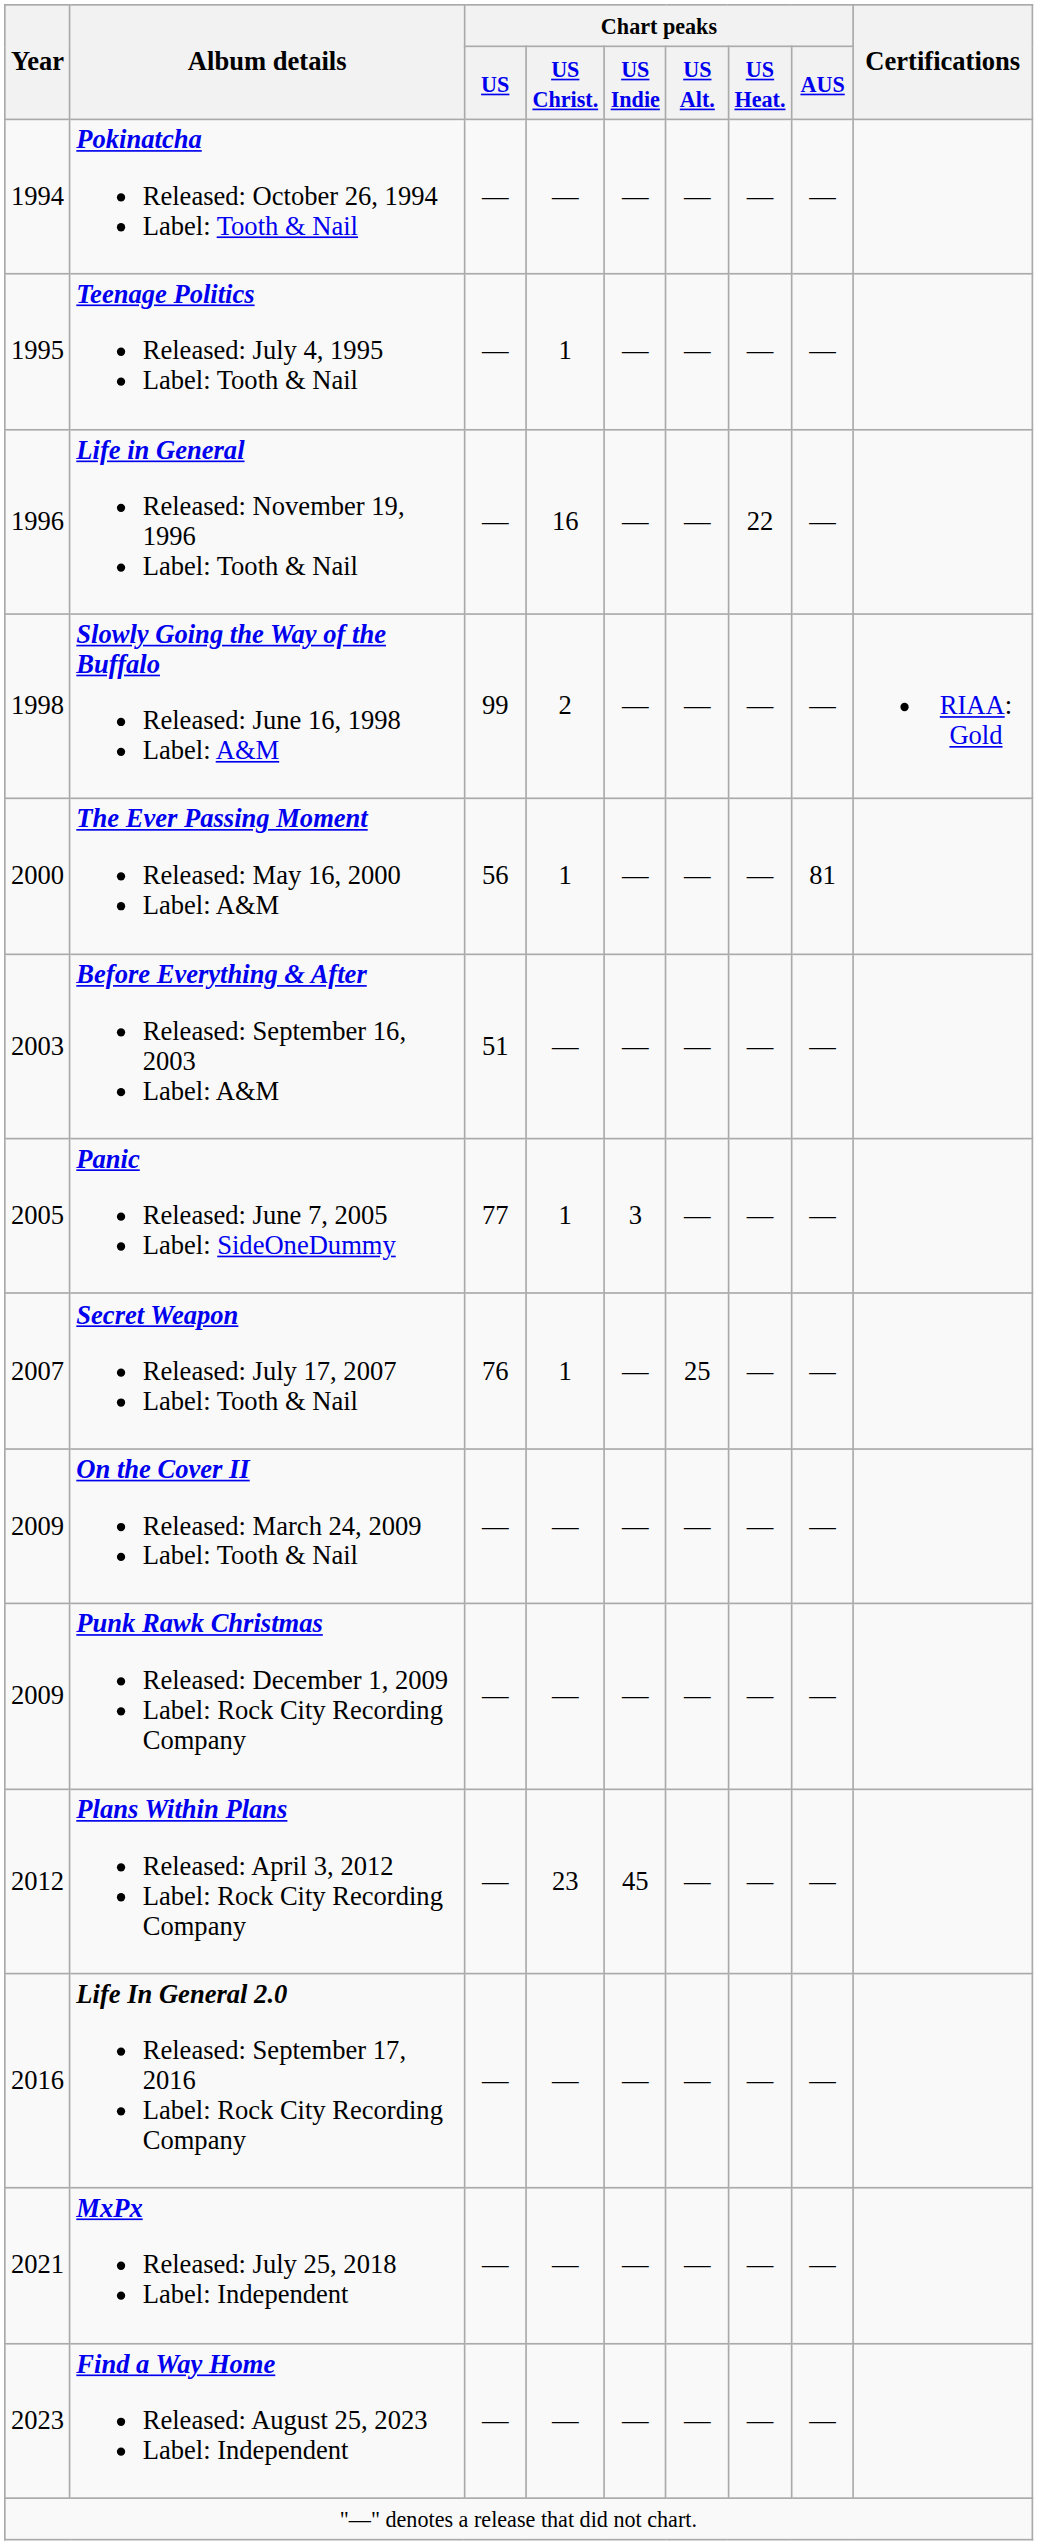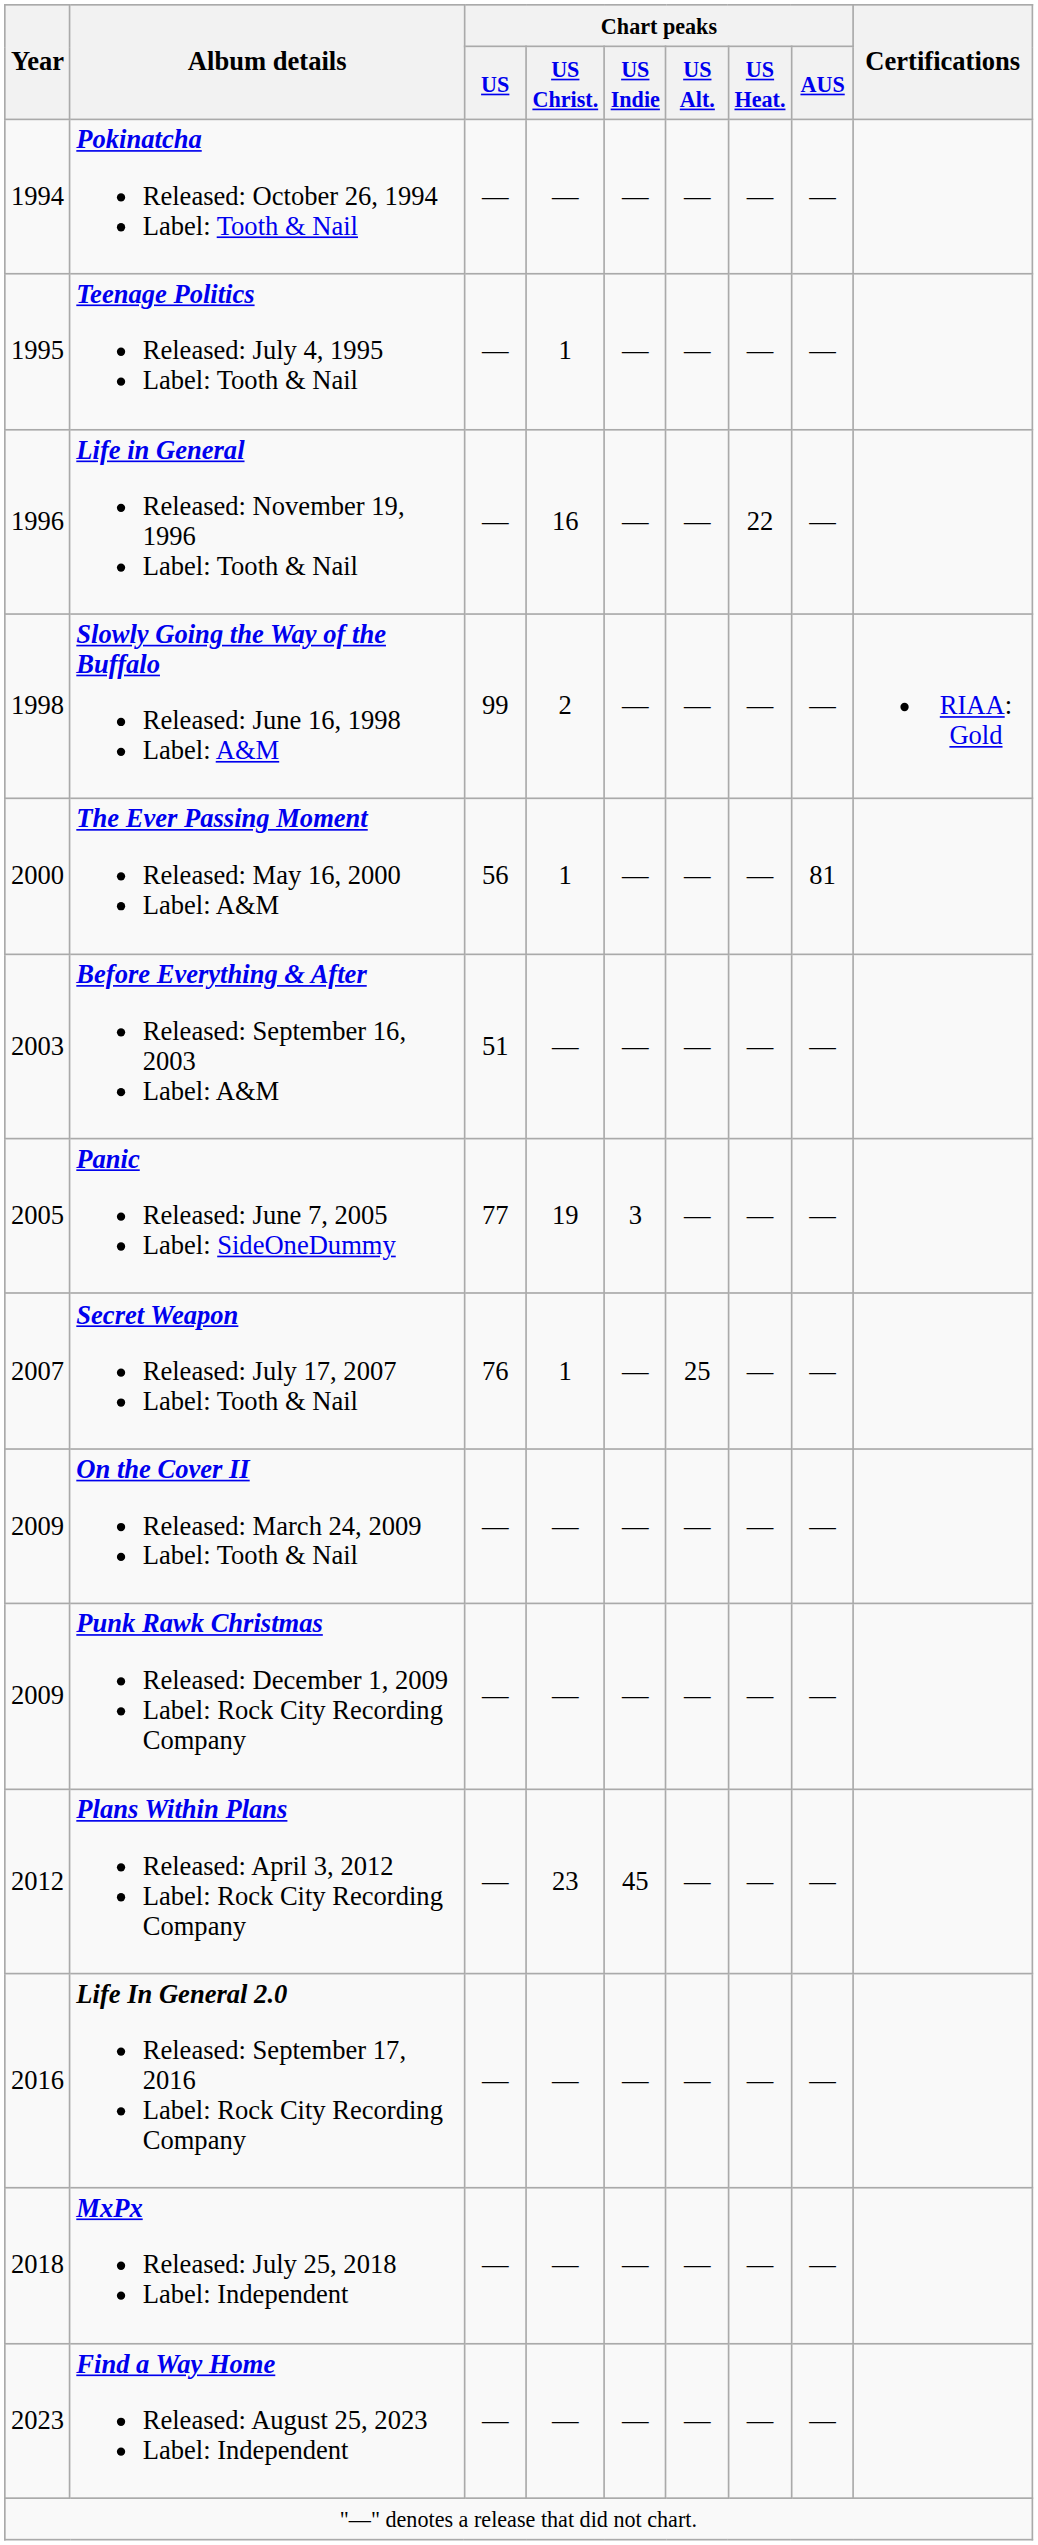Panic Released: June 7, 2005 Label: SideOneDummy | Chart peaks / US Christ.: 1 -> 19
MxPx Released: July 25, 2018 Label: Independent | Year: 2021 -> 2018
